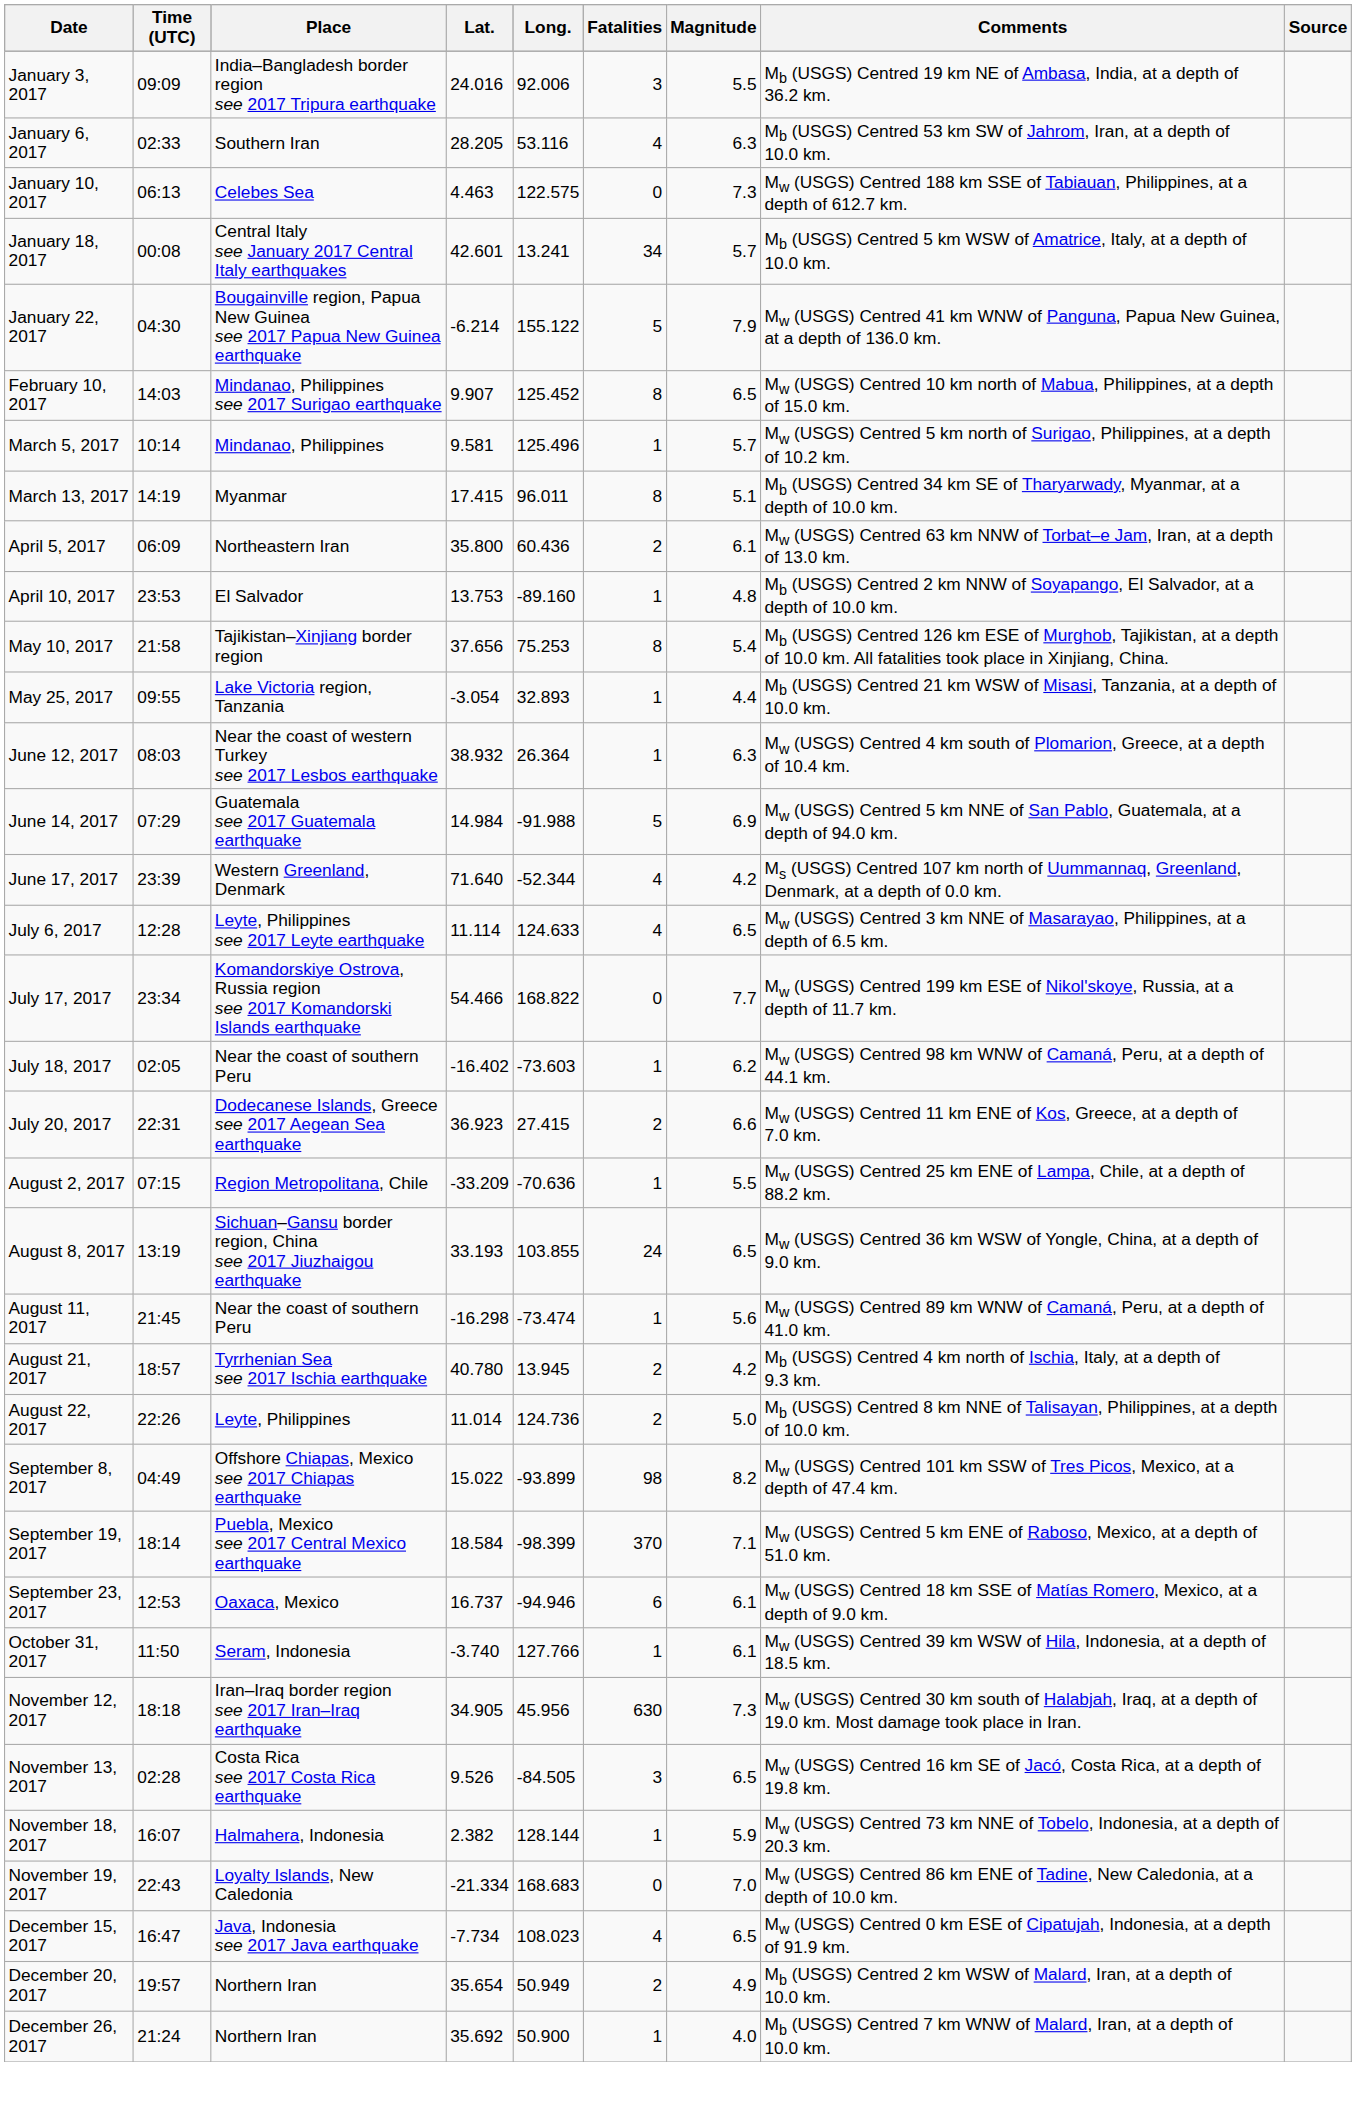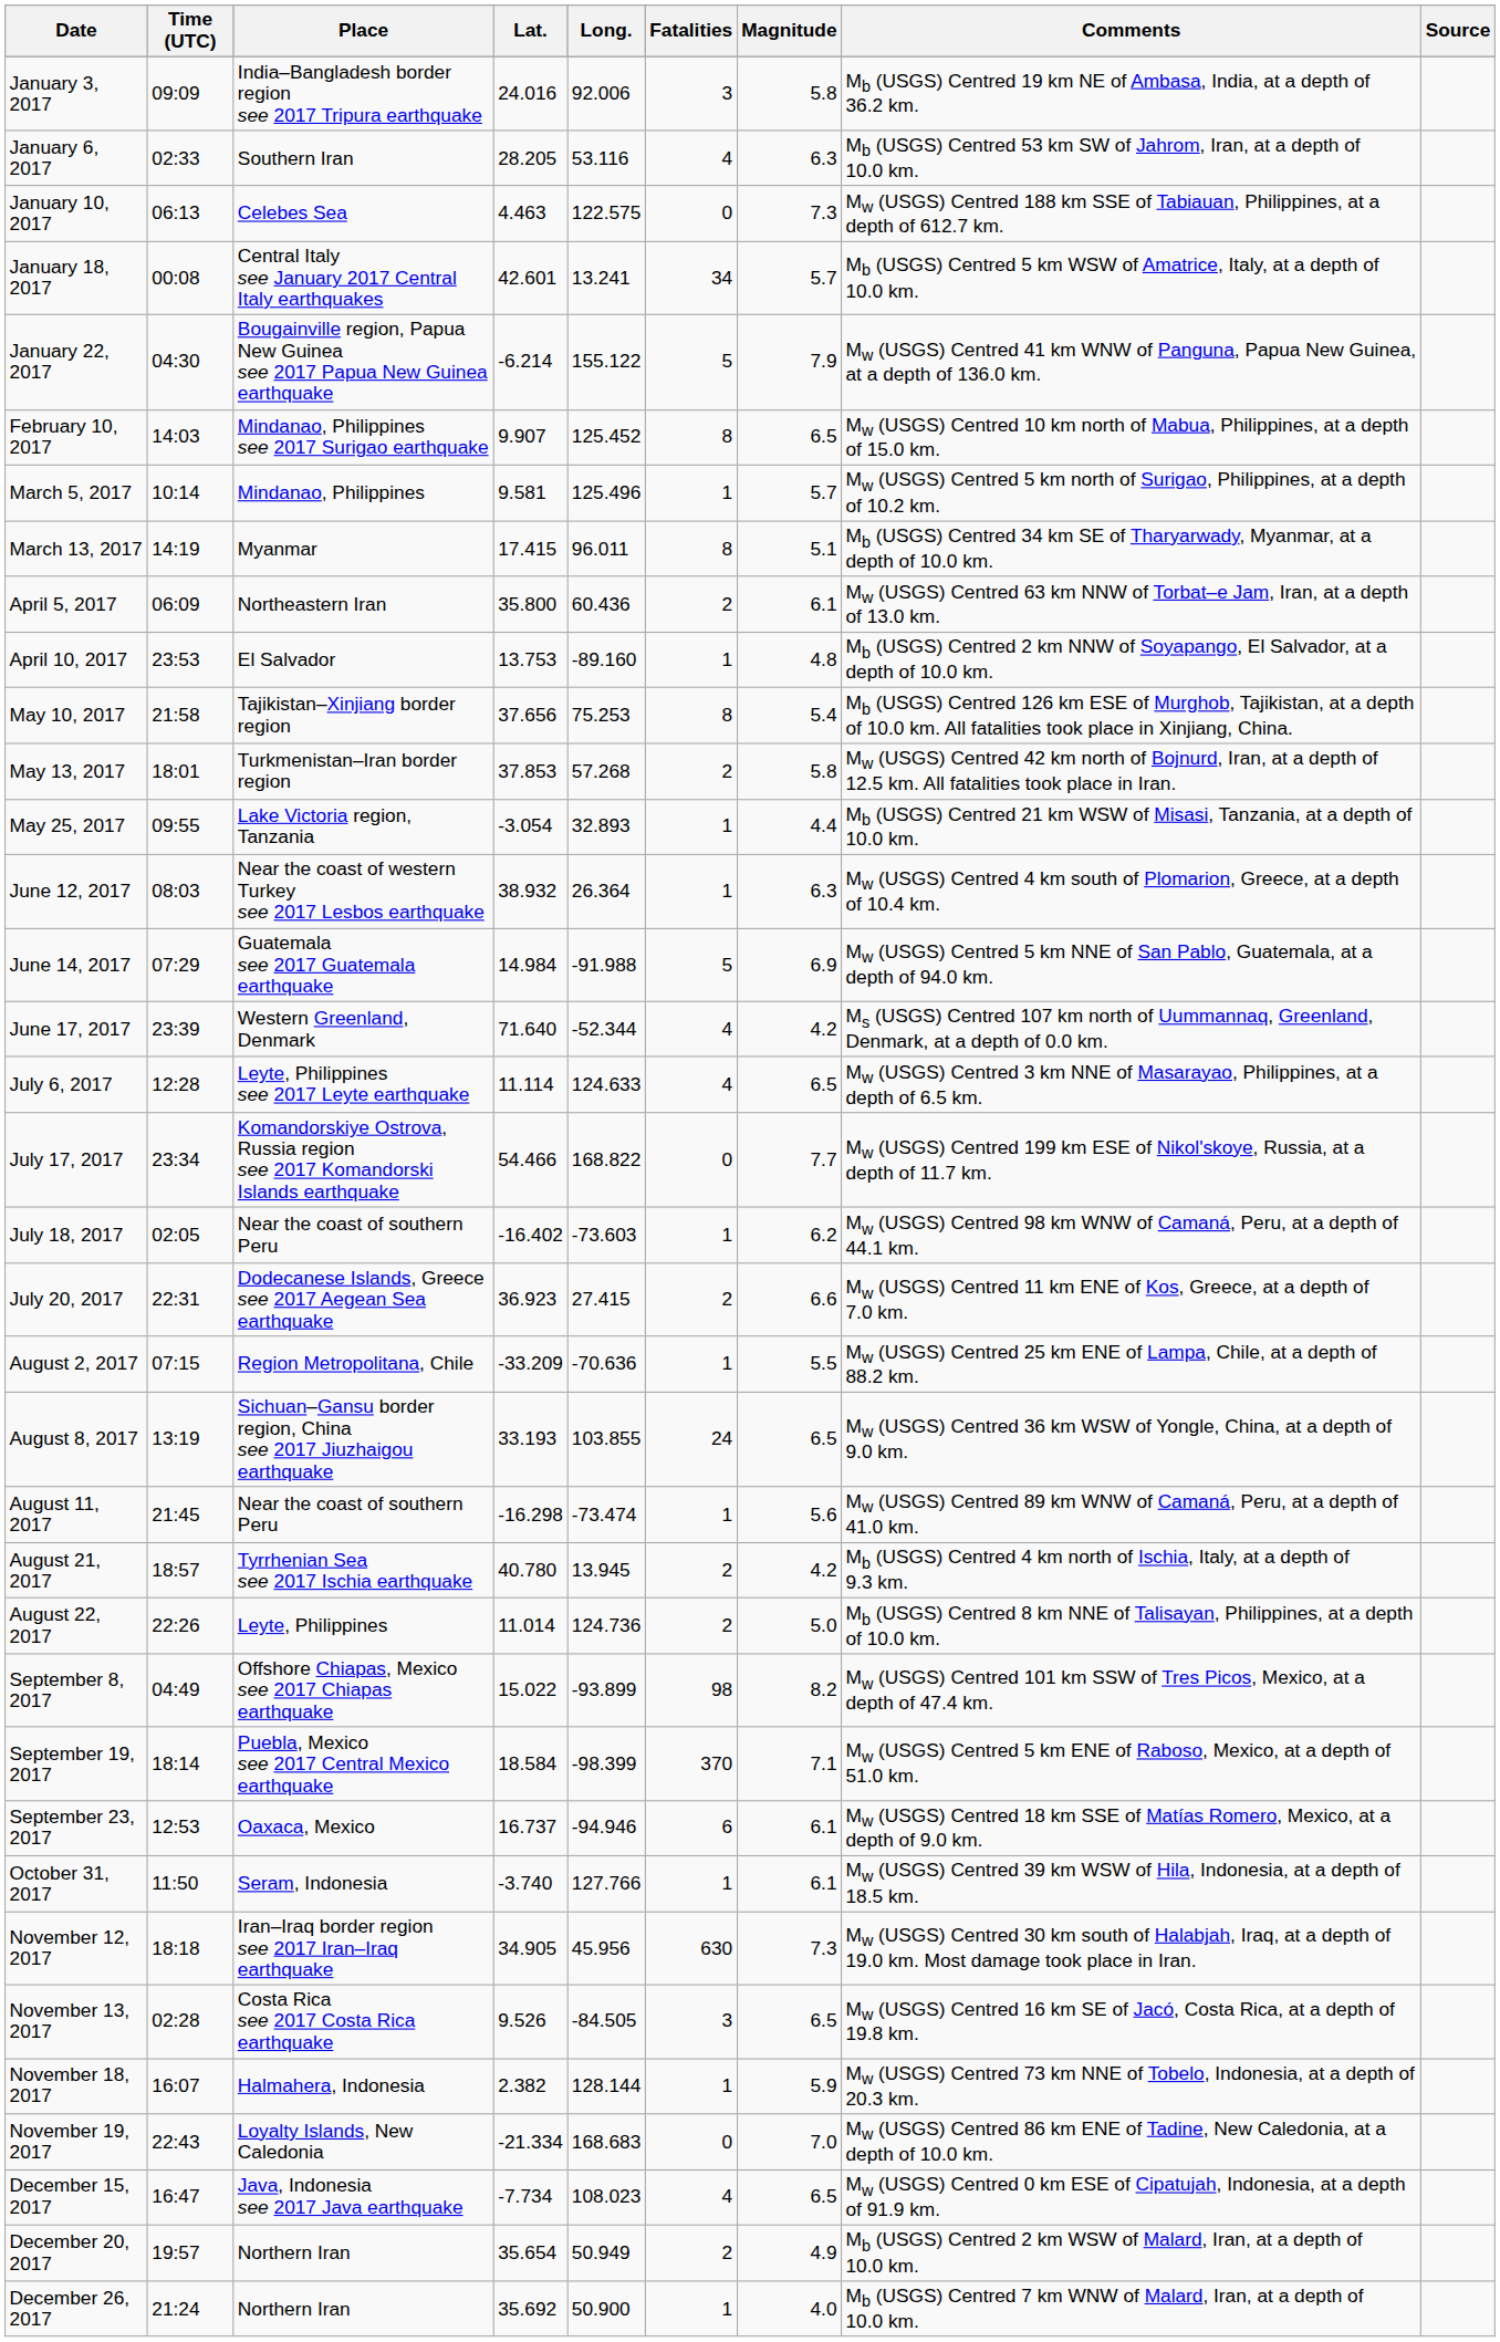January 3, 2017 | Magnitude: 5.5 -> 5.8
+ row: May 13, 2017 | 18:01 | Turkmenistan–Iran border region | 37.853 | 57.268 | 2 | 5.8 | Mw (USGS) Centred 42 km north of Bojnurd, Iran, at a depth of 12.5 km. All fatalities took place in Iran.
